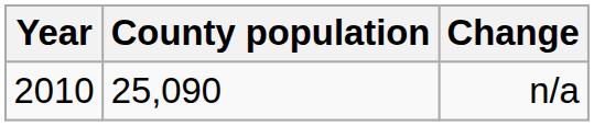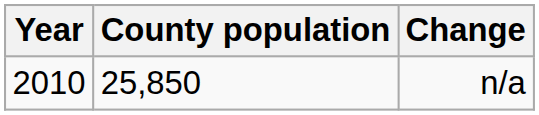n/a | County population: 25,090 -> 25,850
